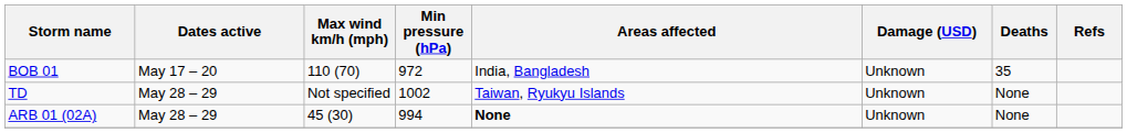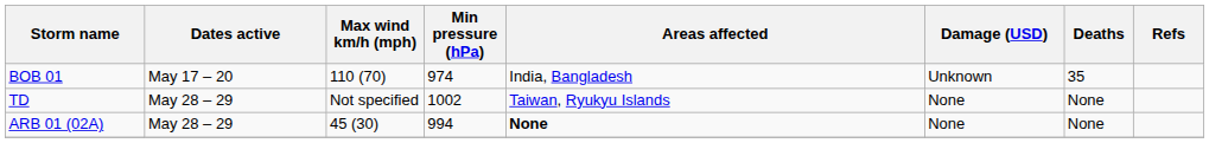BOB 01 | Min pressure (hPa): 972 -> 974
TD | Damage (USD): Unknown -> None
ARB 01 (02A) | Damage (USD): Unknown -> None
